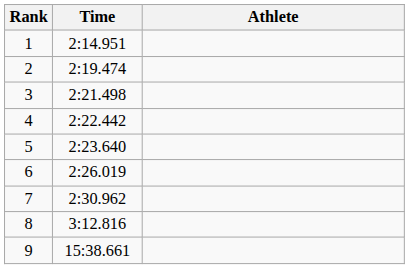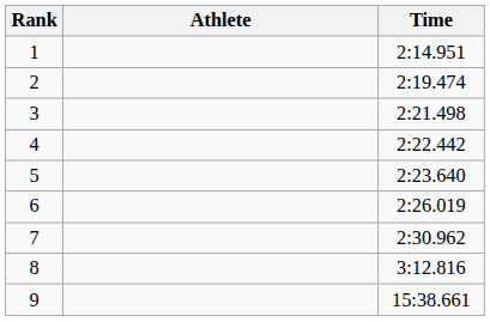columns swapped: Athlete <-> Time
